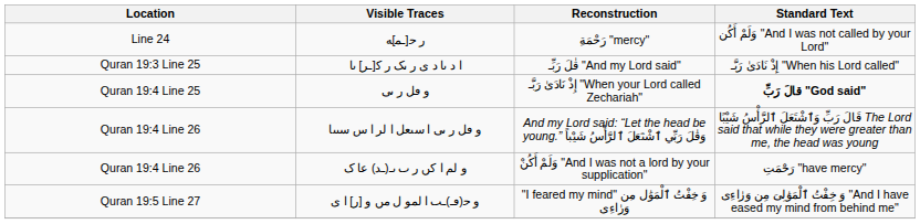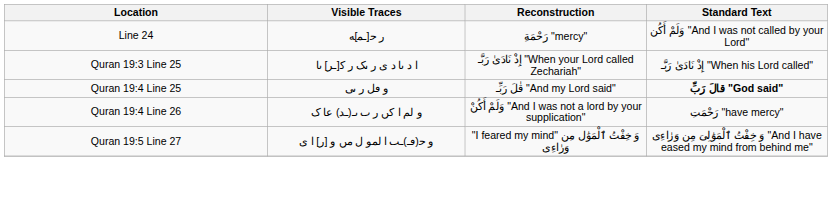ا د ٮا د ی ر ٮک ر ﻛ[ـر] ٮا | Reconstruction: قٰلَ رَبِّـ "And my Lord said" -> إِذْ نَادَىٰ رَبَّـ "When your Lord called Zechariah"
و ٯل ر ٮی | Reconstruction: إِذْ نَادَىٰ رَبَّـ "When your Lord called Zechariah" -> قٰلَ رَبِّـ "And my Lord said"
- row: Quran 19:4 Line 26 | و ٯل ر ٮی ا سٮعل ا لر ا س سٮٮا | And my Lord said: “Let the head be young.” وَقٰلَ رَبِّي ٱشْتَعَلَ ٱلرَّأْسُ شَيْباً | قَالَ رَبِّ وَٱشْتَعَلَ ٱلرَّأْسُ شَيْبًا The Lord said that while they were greater than me, the head was young
